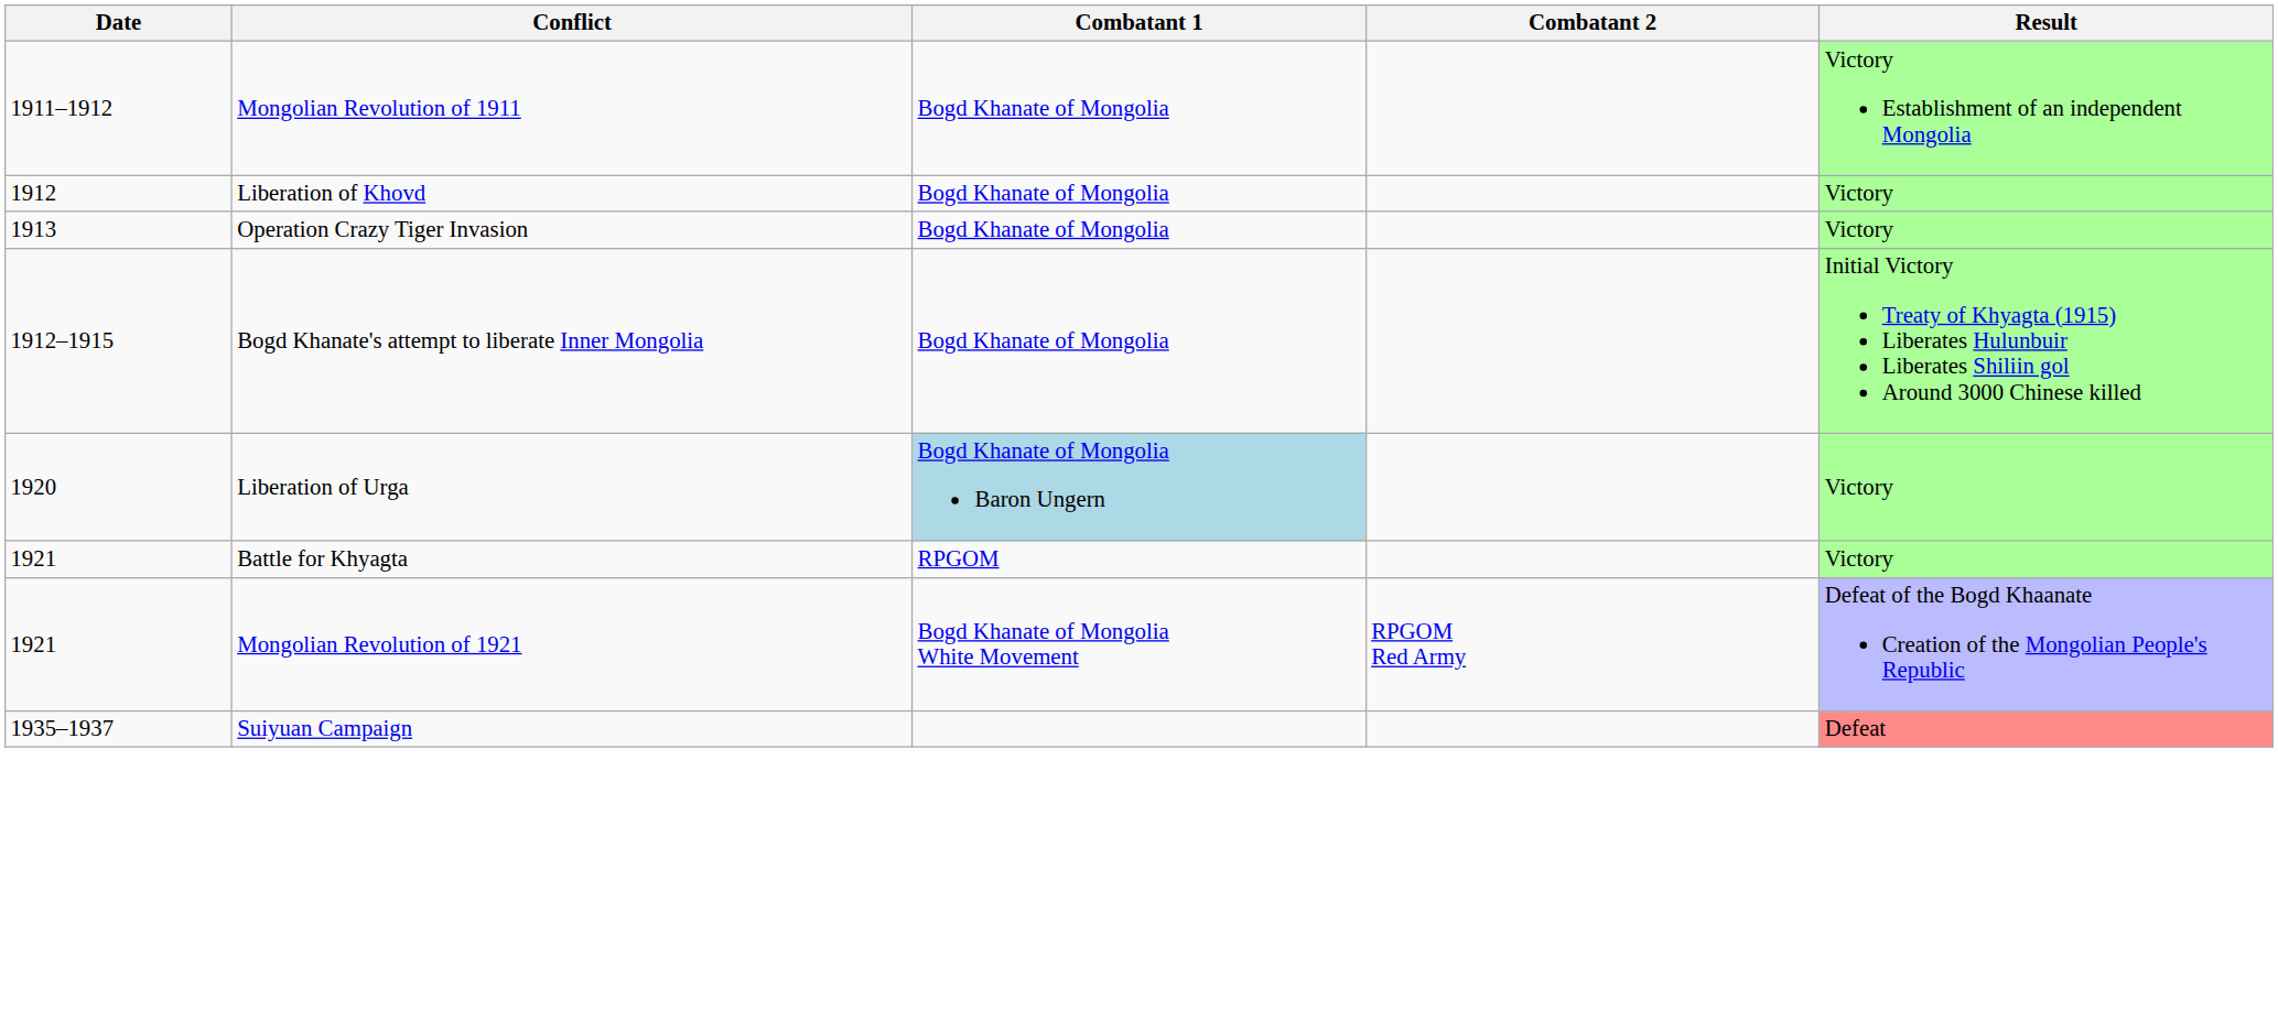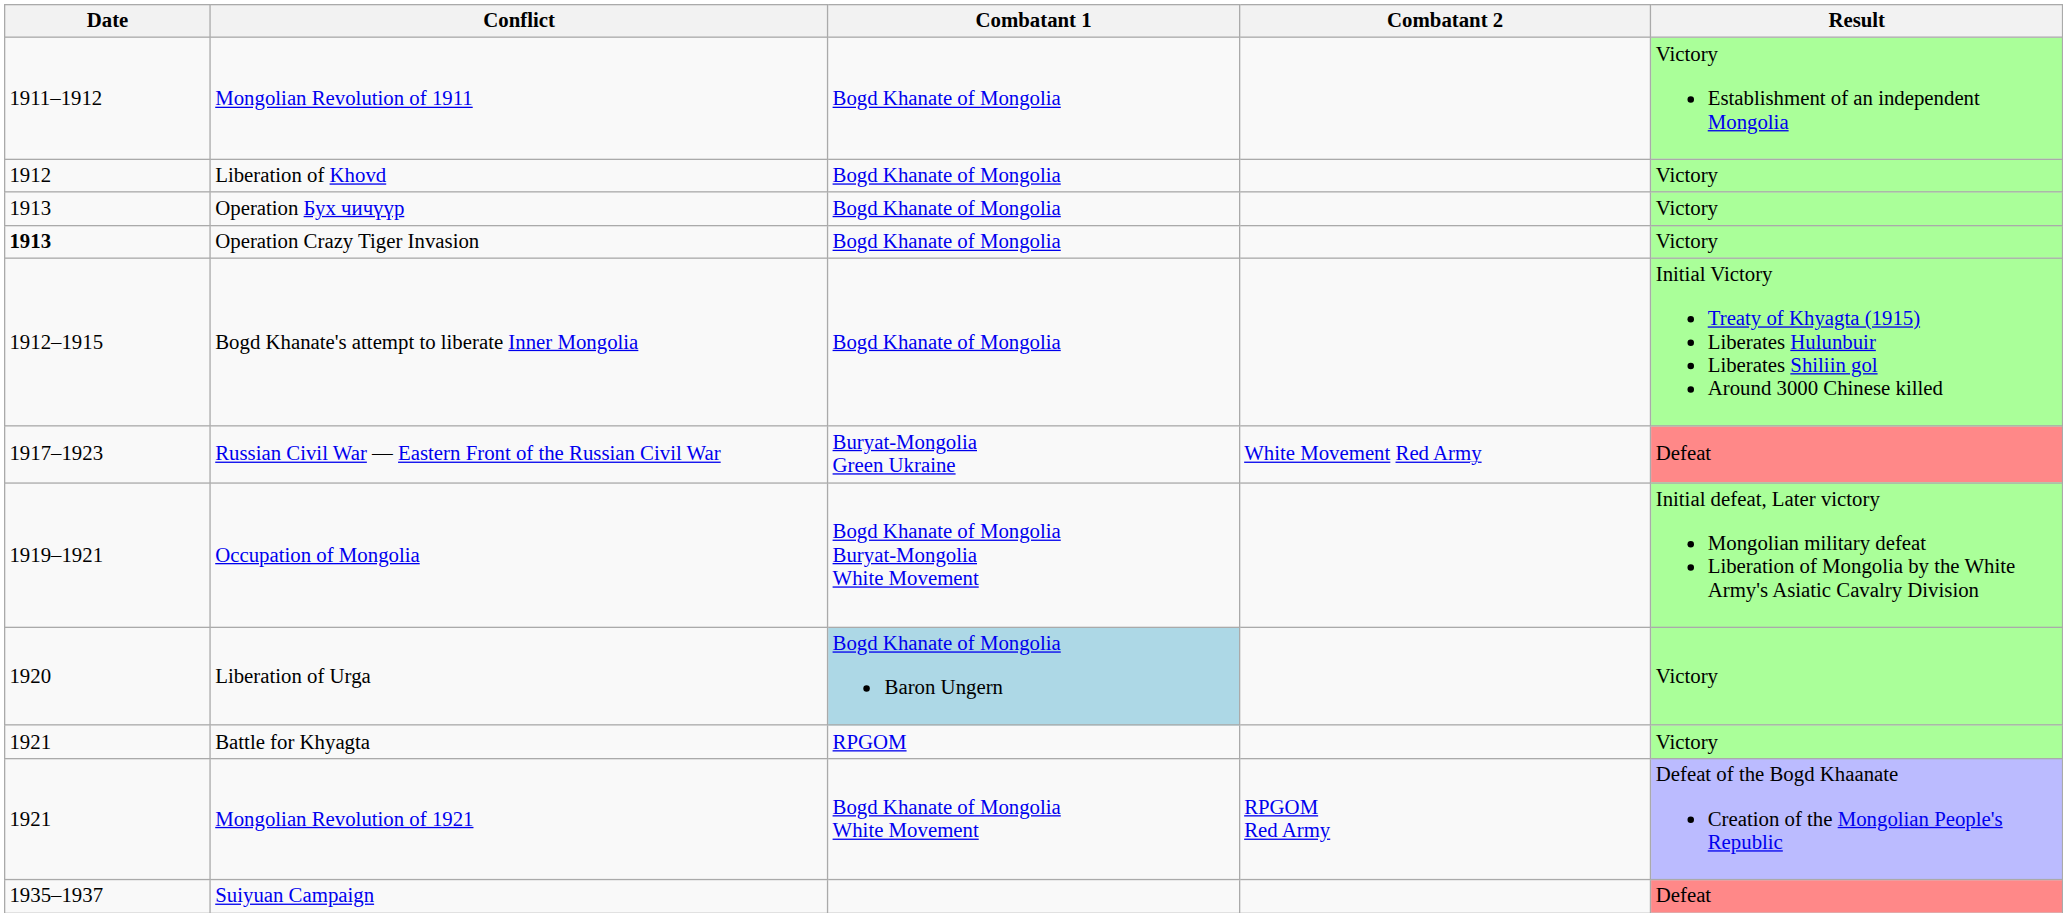+ row: 1913 | Operation Бух чичүүр | Bogd Khanate of Mongolia | Victory
Operation Crazy Tiger Invasion | Date: normal -> bold
+ row: 1917–1923 | Russian Civil War — Eastern Front of the Russian Civil War | Buryat-Mongolia Green Ukraine | White Movement Red Army | Defeat
+ row: 1919–1921 | Occupation of Mongolia | Bogd Khanate of Mongolia Buryat-Mongolia White Movement | Initial defeat, Later victory Mongolian military defeat Liberation of Mongolia by the White Army's Asiatic Cavalry Division
